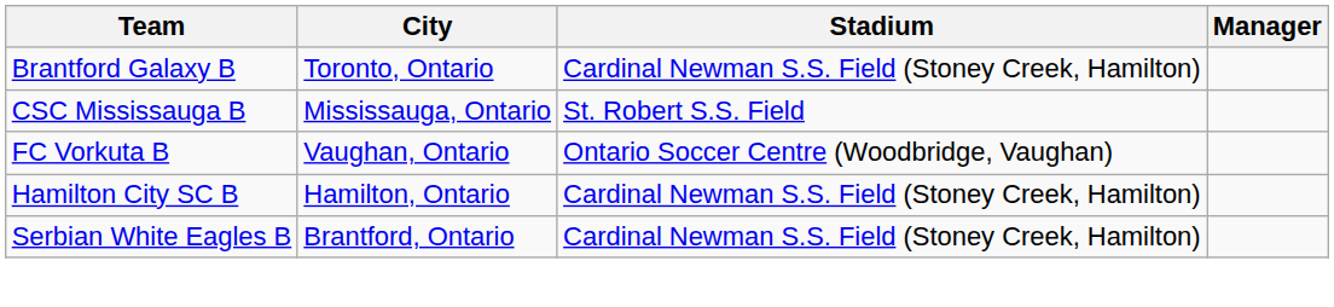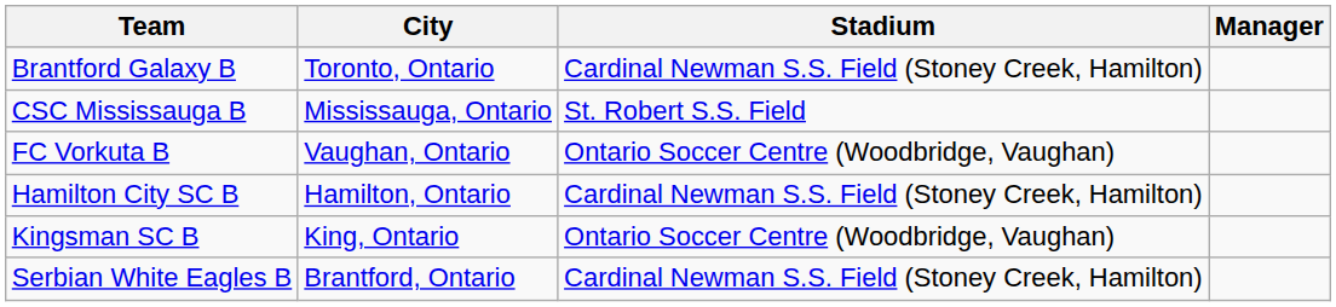+ row: Kingsman SC B | King, Ontario | Ontario Soccer Centre (Woodbridge, Vaughan)
